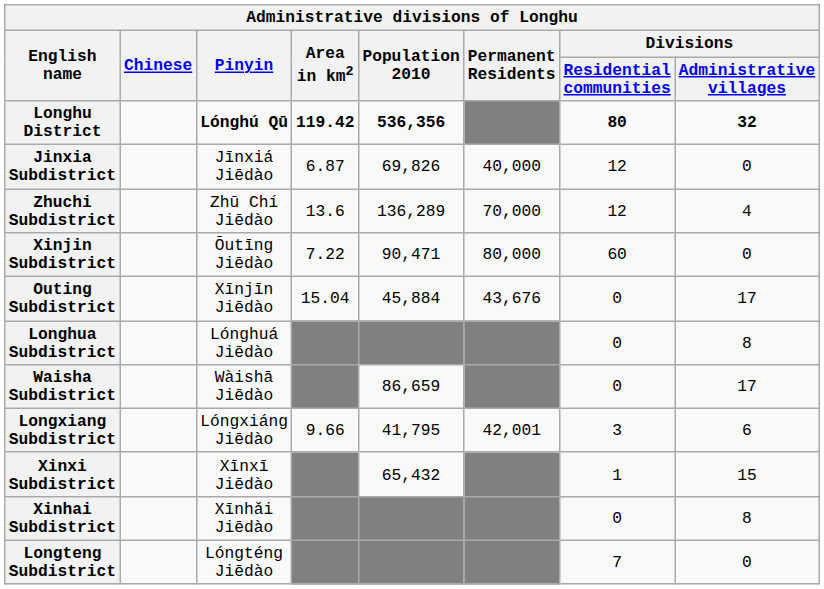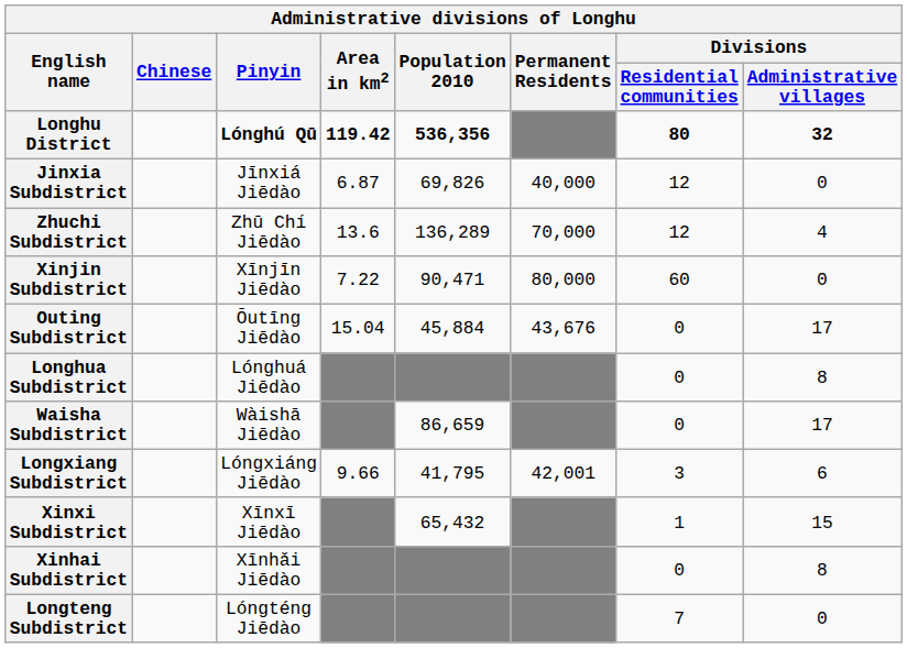Xinjin Subdistrict | Pinyin: Ōutīng Jiēdào -> Xīnjīn Jiēdào
Outing Subdistrict | Pinyin: Xīnjīn Jiēdào -> Ōutīng Jiēdào
